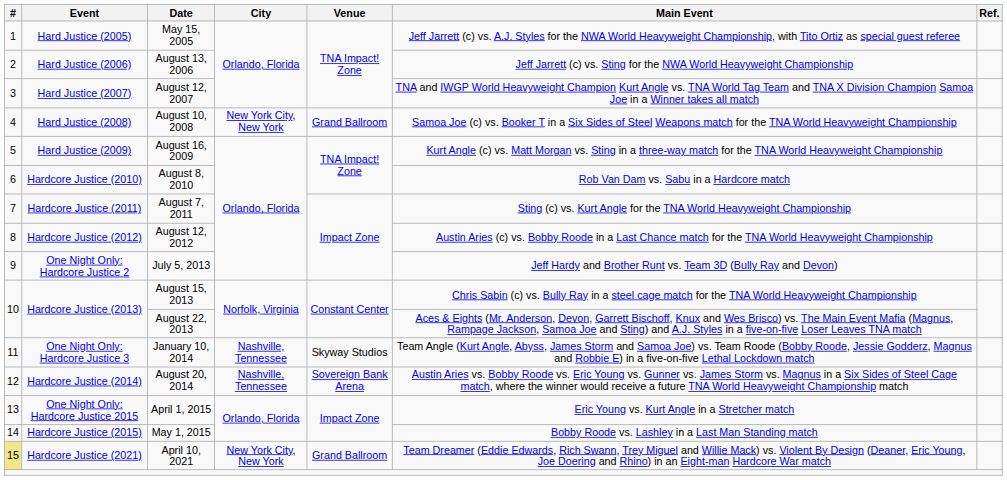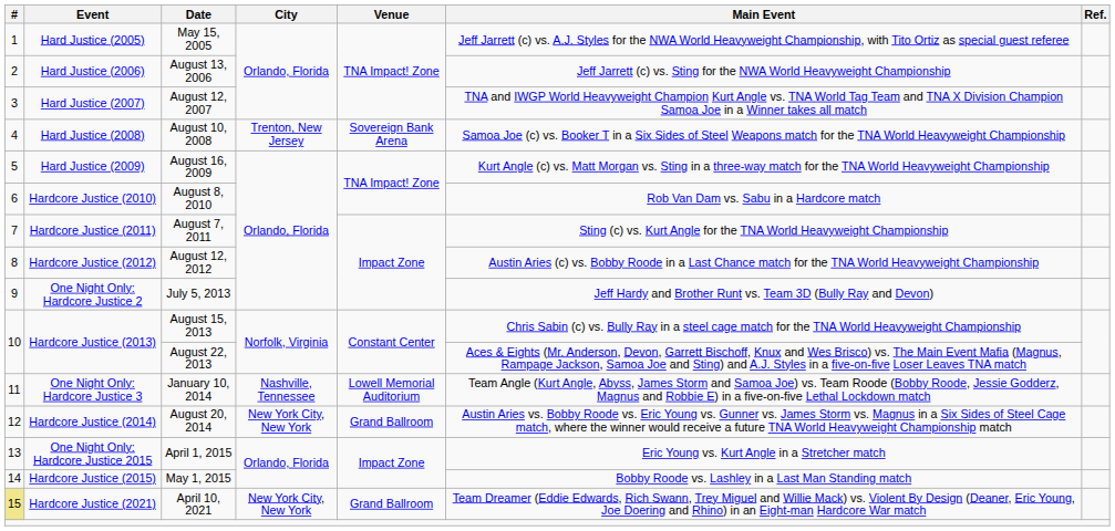August 10, 2008 | City: New York City, New York -> Trenton, New Jersey
August 10, 2008 | Venue: Grand Ballroom -> Sovereign Bank Arena
January 10, 2014 | Venue: Skyway Studios -> Lowell Memorial Auditorium
August 20, 2014 | City: Nashville, Tennessee -> New York City, New York
August 20, 2014 | Venue: Sovereign Bank Arena -> Grand Ballroom
